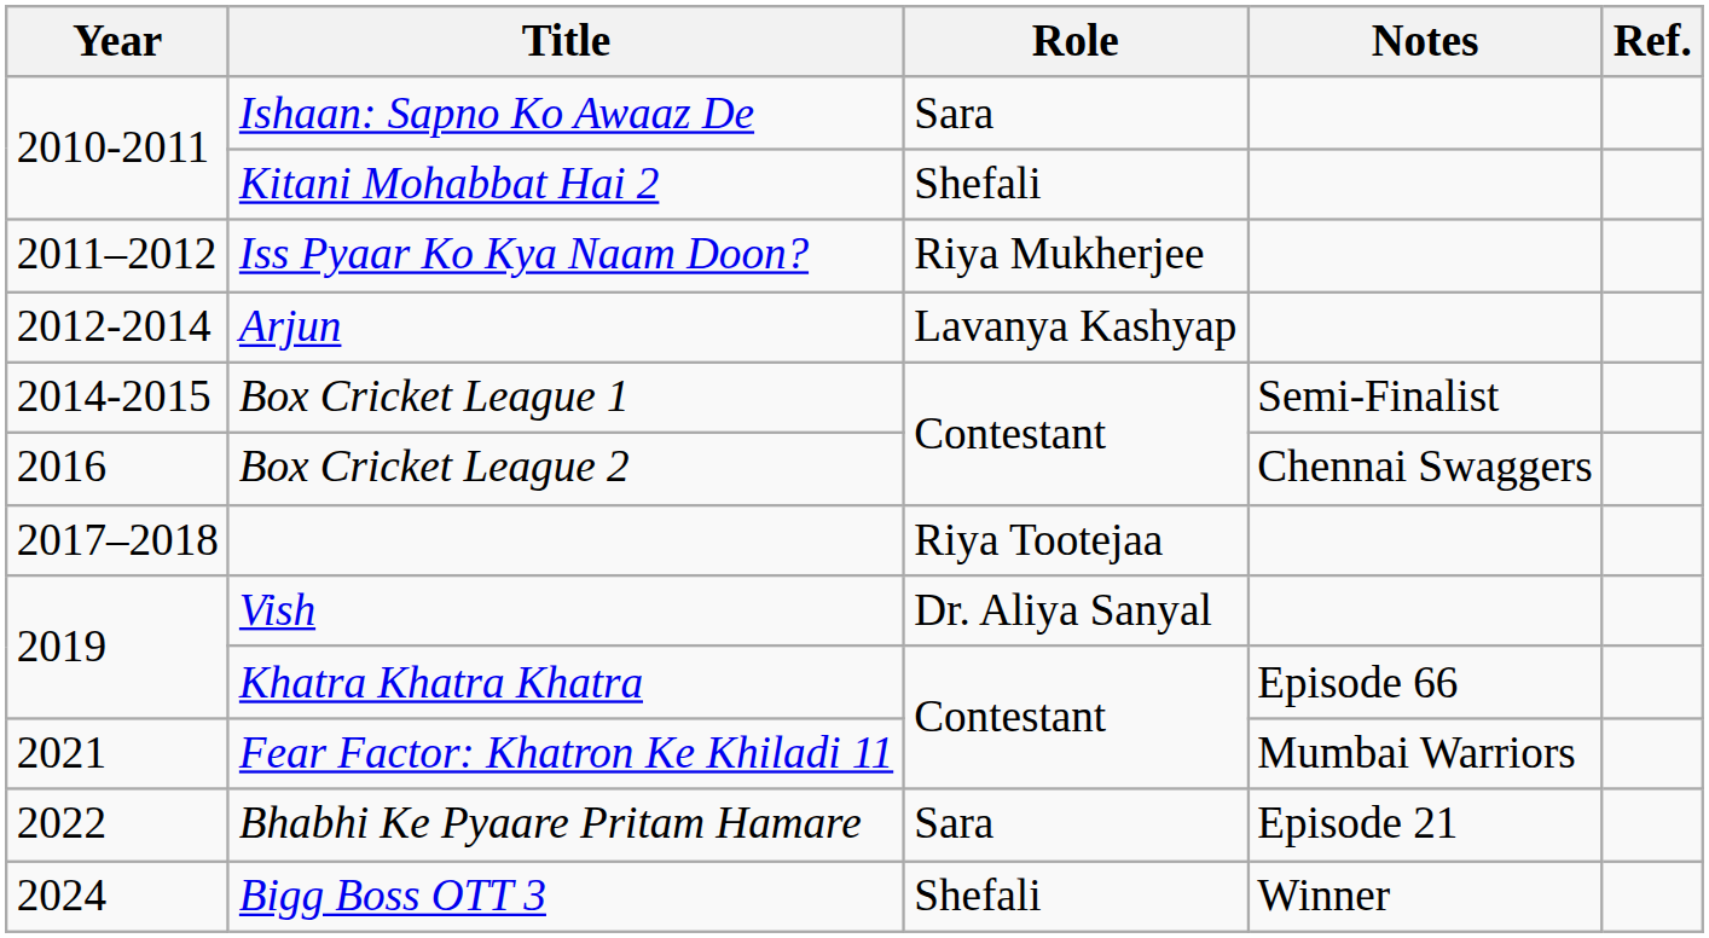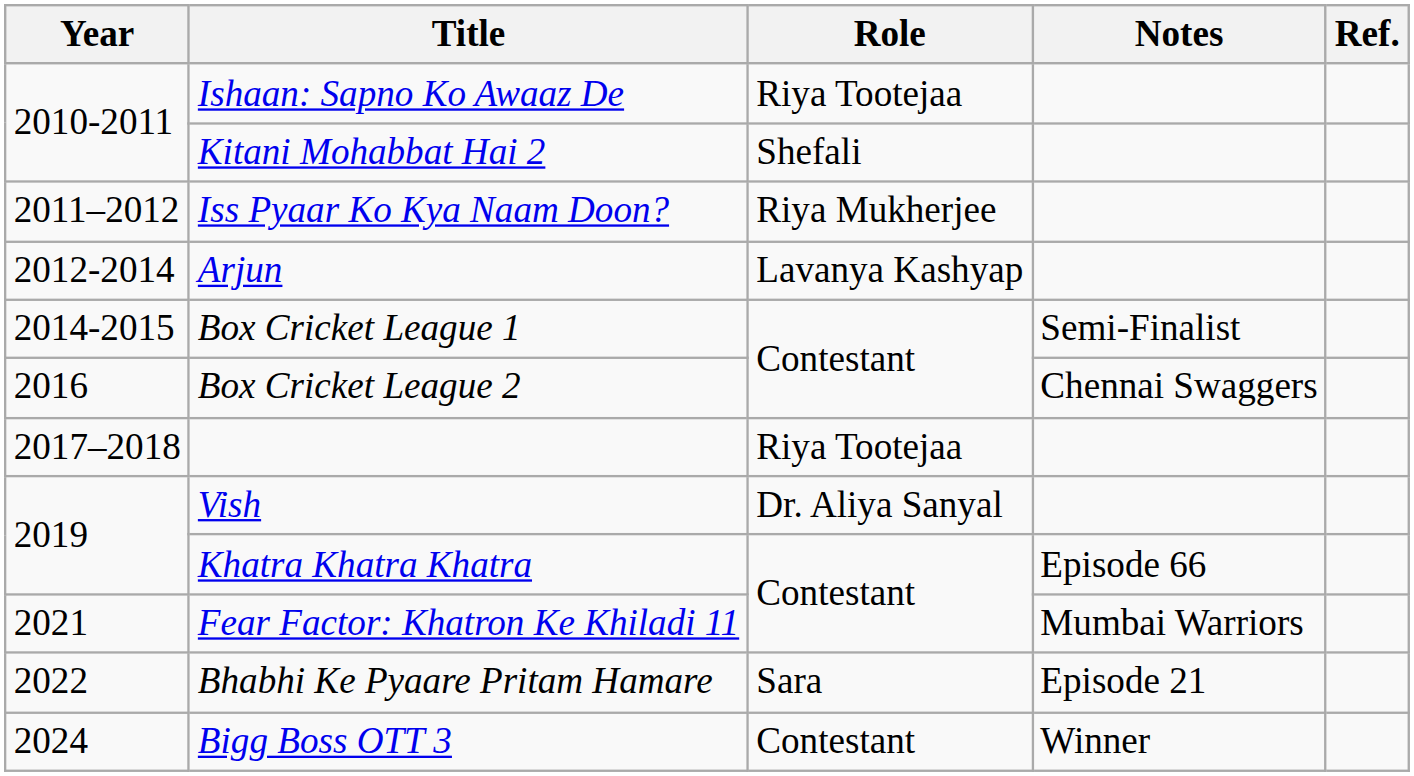Ishaan: Sapno Ko Awaaz De | Role: Sara -> Riya Tootejaa
Bigg Boss OTT 3 | Role: Shefali -> Contestant
